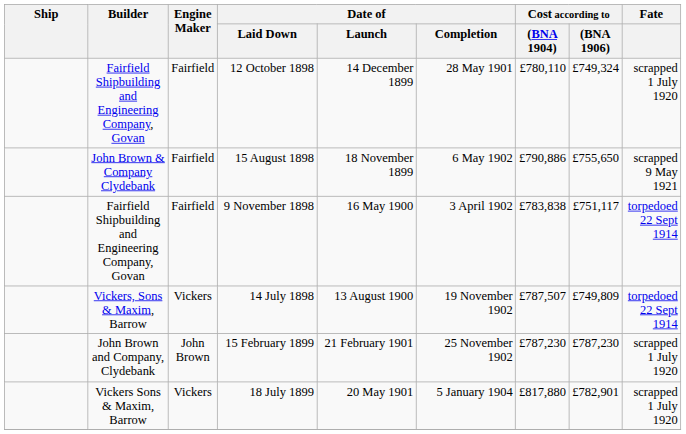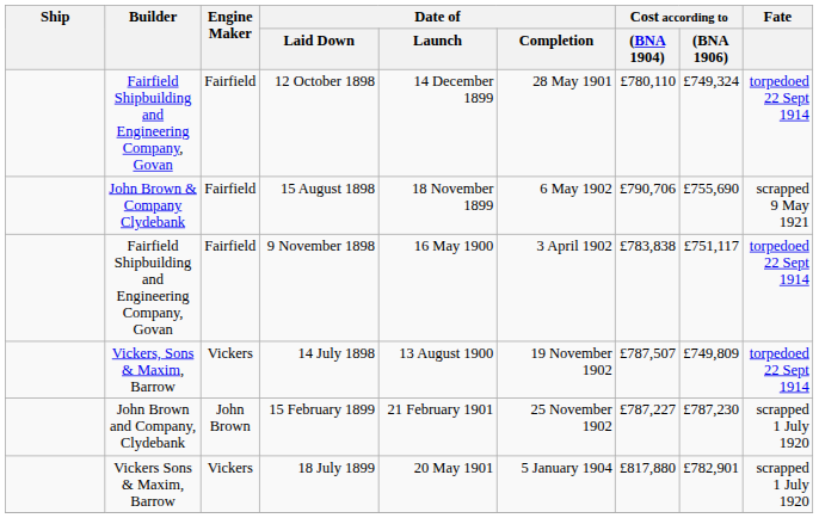12 October 1898 | column 9: scrapped 1 July 1920 -> torpedoed 22 Sept 1914
15 August 1898 | Cost according to / (BNA 1904): £790,886 -> £790,706
15 August 1898 | Cost according to / (BNA 1906): £755,650 -> £755,690
15 February 1899 | Cost according to / (BNA 1904): £787,230 -> £787,227
